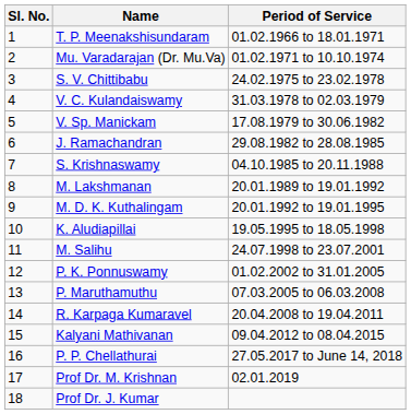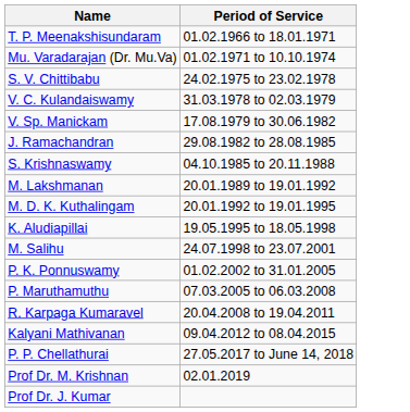- column: Sl. No. | 1 | 2 | 3 | 4 | 5 | 6 | 7 | 8 | 9 | 10 | 11 | 12 | 13 | 14 | 15 | 16 | 17 | 18
